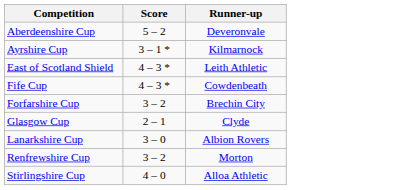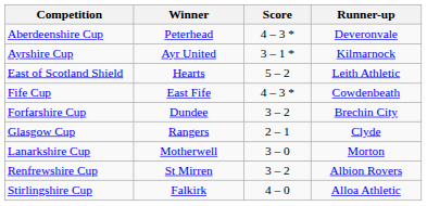+ column: Winner | Peterhead | Ayr United | Hearts | East Fife | Dundee | Rangers | Motherwell | St Mirren | Falkirk
Aberdeenshire Cup | Score: 5 – 2 -> 4 – 3 *
East of Scotland Shield | Score: 4 – 3 * -> 5 – 2
Lanarkshire Cup | Runner-up: Albion Rovers -> Morton
Renfrewshire Cup | Runner-up: Morton -> Albion Rovers
